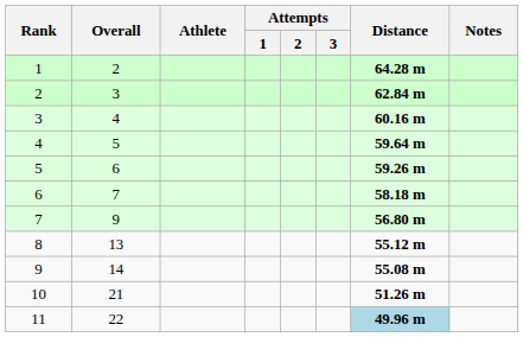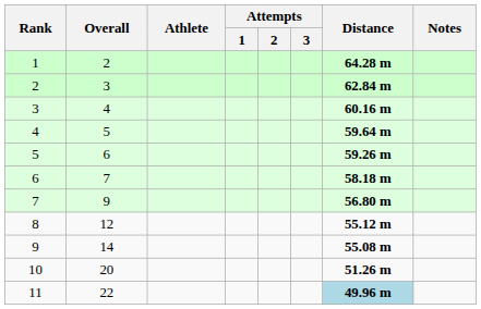8 | Overall: 13 -> 12
10 | Overall: 21 -> 20
